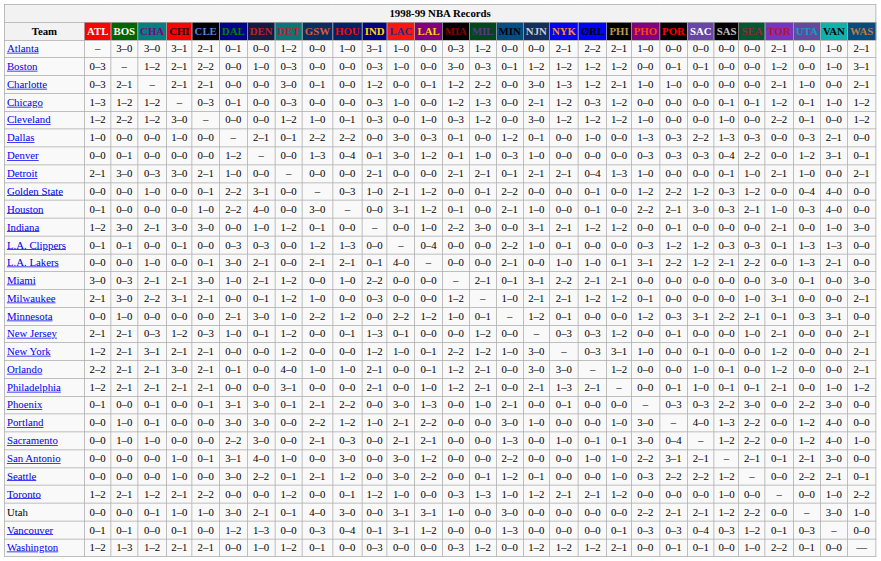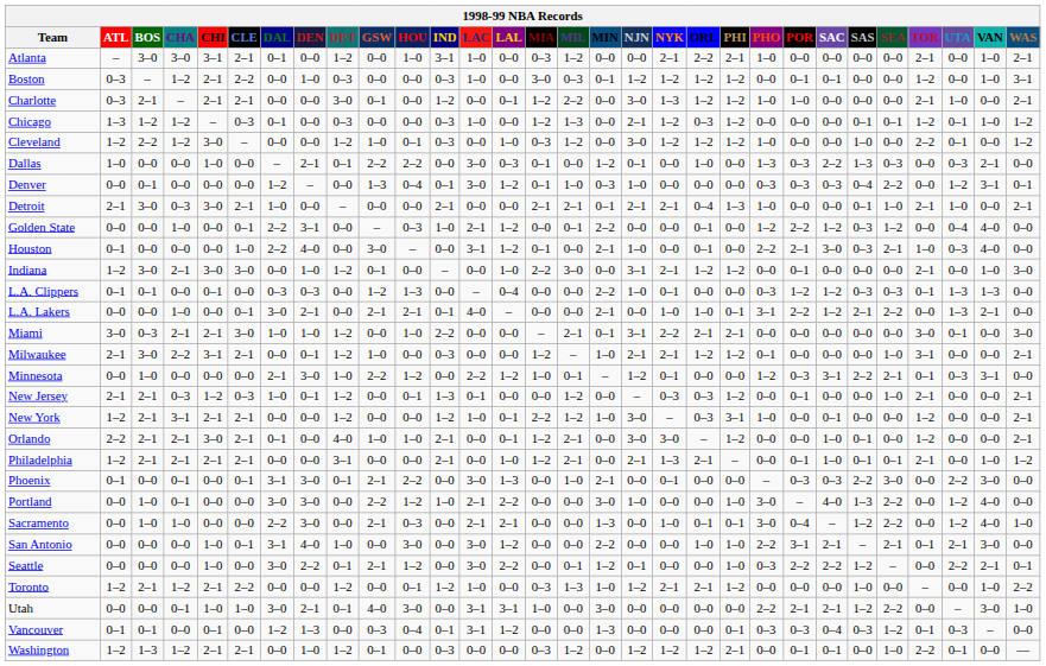Charlotte | PHI: 2–1 -> 1–2
Miami | DEN: 2–1 -> 1–0
